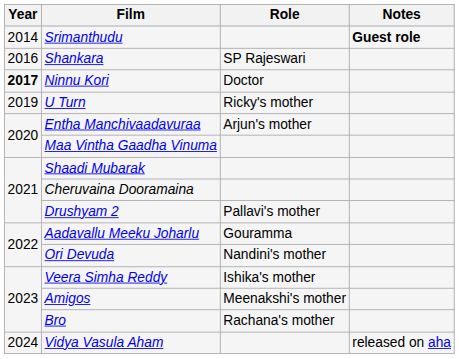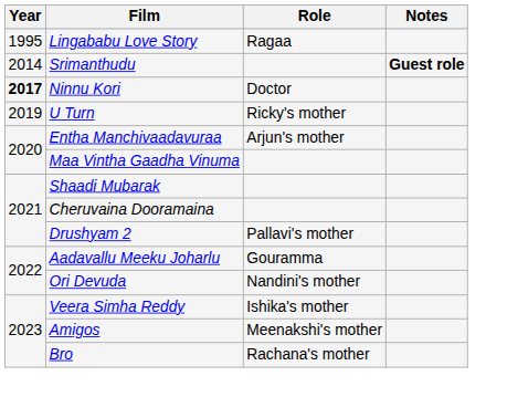+ row: 1995 | Lingababu Love Story | Ragaa
- row: 2016 | Shankara | SP Rajeswari
- row: 2024 | Vidya Vasula Aham | released on aha
